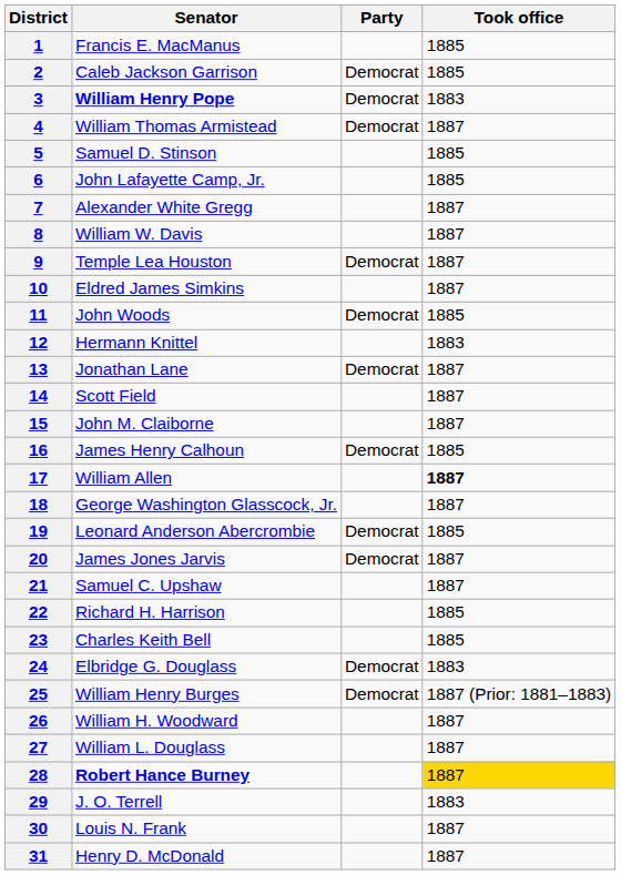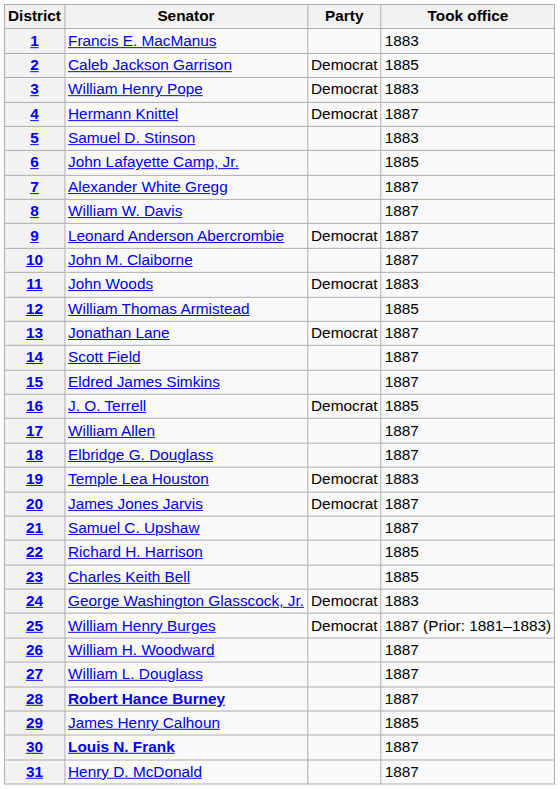1 | Took office: 1885 -> 1883
3 | Senator: bold -> normal
4 | Senator: William Thomas Armistead -> Hermann Knittel
5 | Took office: 1885 -> 1883
9 | Senator: Temple Lea Houston -> Leonard Anderson Abercrombie
10 | Senator: Eldred James Simkins -> John M. Claiborne
11 | Took office: 1885 -> 1883
12 | Senator: Hermann Knittel -> William Thomas Armistead
12 | Took office: 1883 -> 1885
15 | Senator: John M. Claiborne -> Eldred James Simkins
16 | Senator: James Henry Calhoun -> J. O. Terrell
17 | Took office: bold -> normal
18 | Senator: George Washington Glasscock, Jr. -> Elbridge G. Douglass
19 | Senator: Leonard Anderson Abercrombie -> Temple Lea Houston
19 | Took office: 1885 -> 1883
24 | Senator: Elbridge G. Douglass -> George Washington Glasscock, Jr.
28 | Took office: gold background -> no background
29 | Senator: J. O. Terrell -> James Henry Calhoun
29 | Took office: 1883 -> 1885
30 | Senator: normal -> bold
